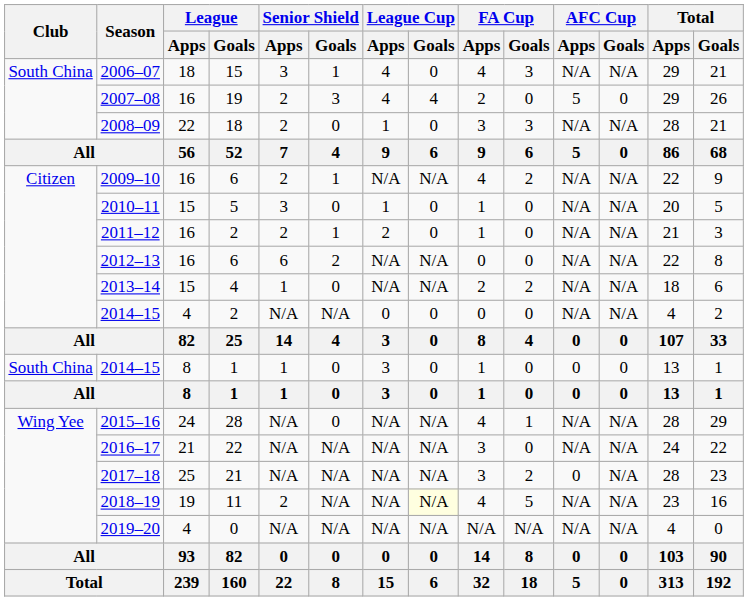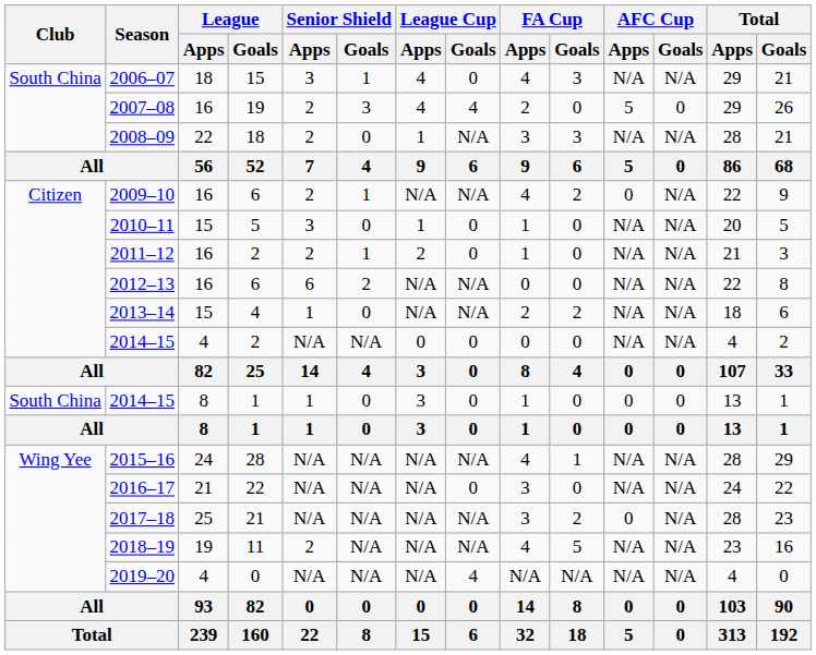2008–09 | League Cup / Goals: 0 -> N/A
2009–10 | AFC Cup / Apps: N/A -> 0
2015–16 | Senior Shield / Goals: 0 -> N/A
2016–17 | League Cup / Goals: N/A -> 0
2018–19 | League Cup / Goals: lightyellow background -> no background
2019–20 | League Cup / Goals: N/A -> 4
